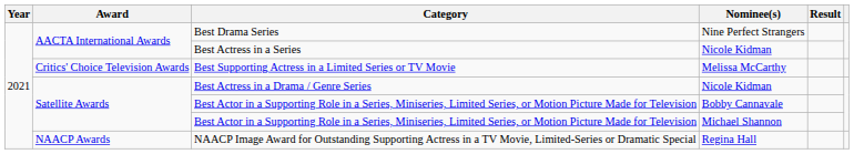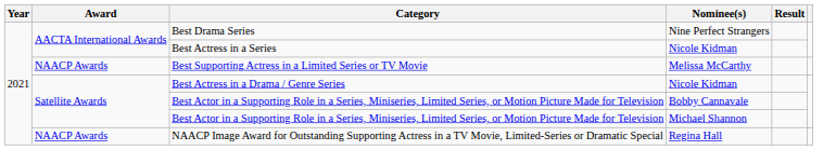Best Supporting Actress in a Limited Series or TV Movie | Award: Critics' Choice Television Awards -> NAACP Awards
